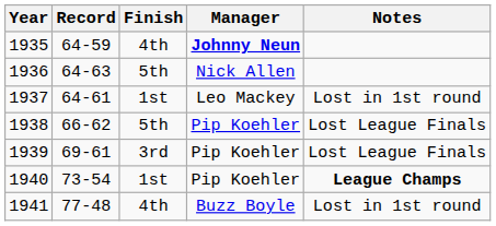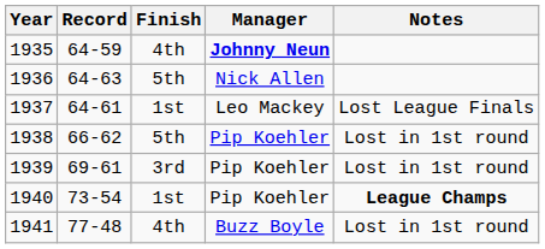1937 | Notes: Lost in 1st round -> Lost League Finals
1938 | Notes: Lost League Finals -> Lost in 1st round
1939 | Notes: Lost League Finals -> Lost in 1st round
